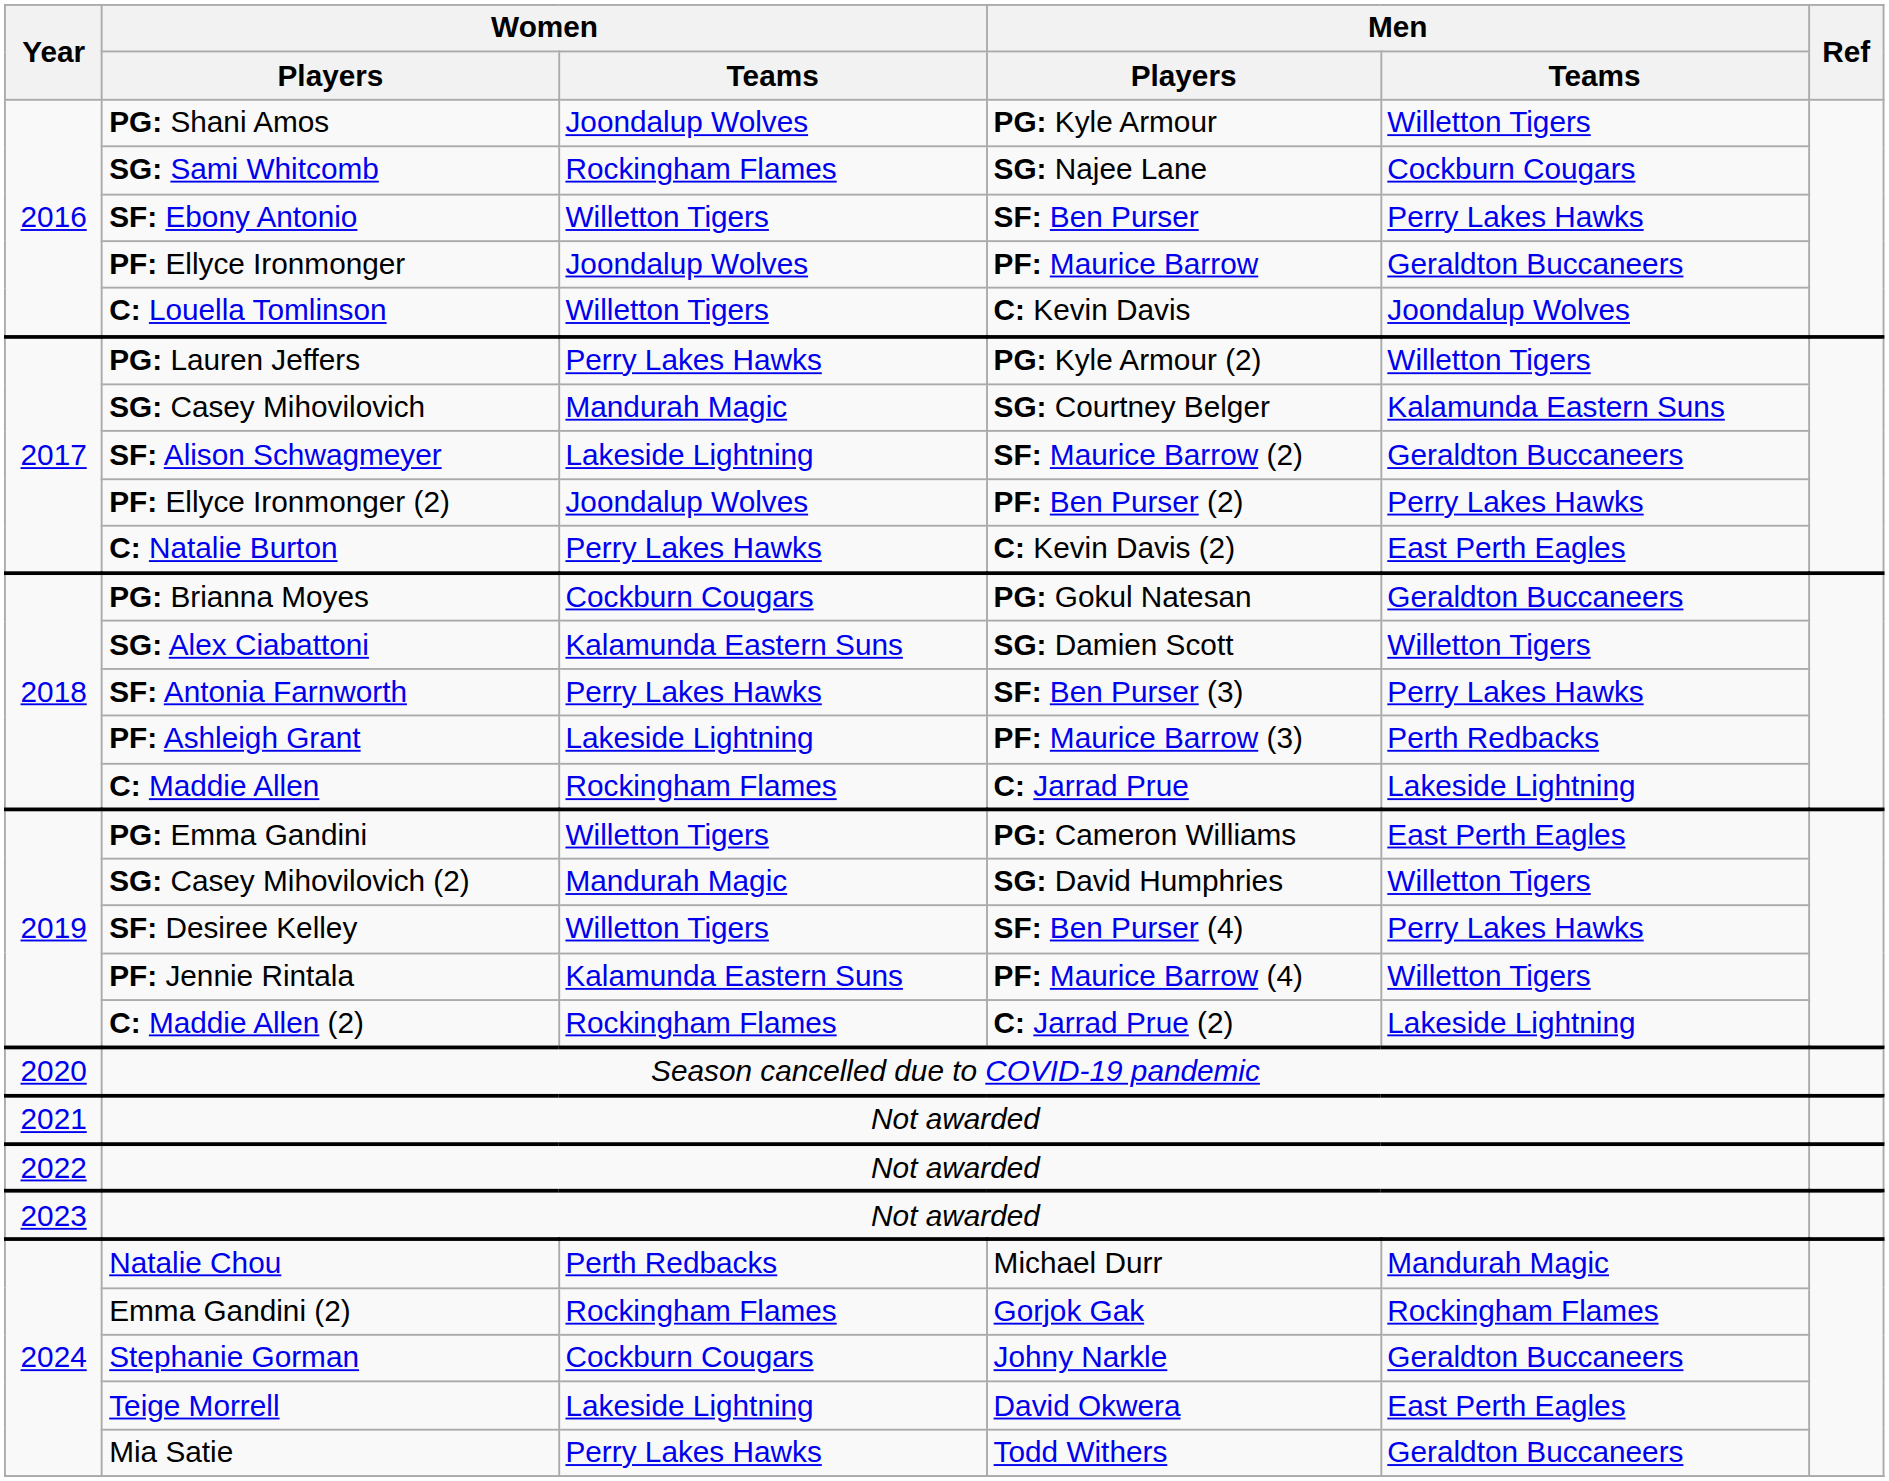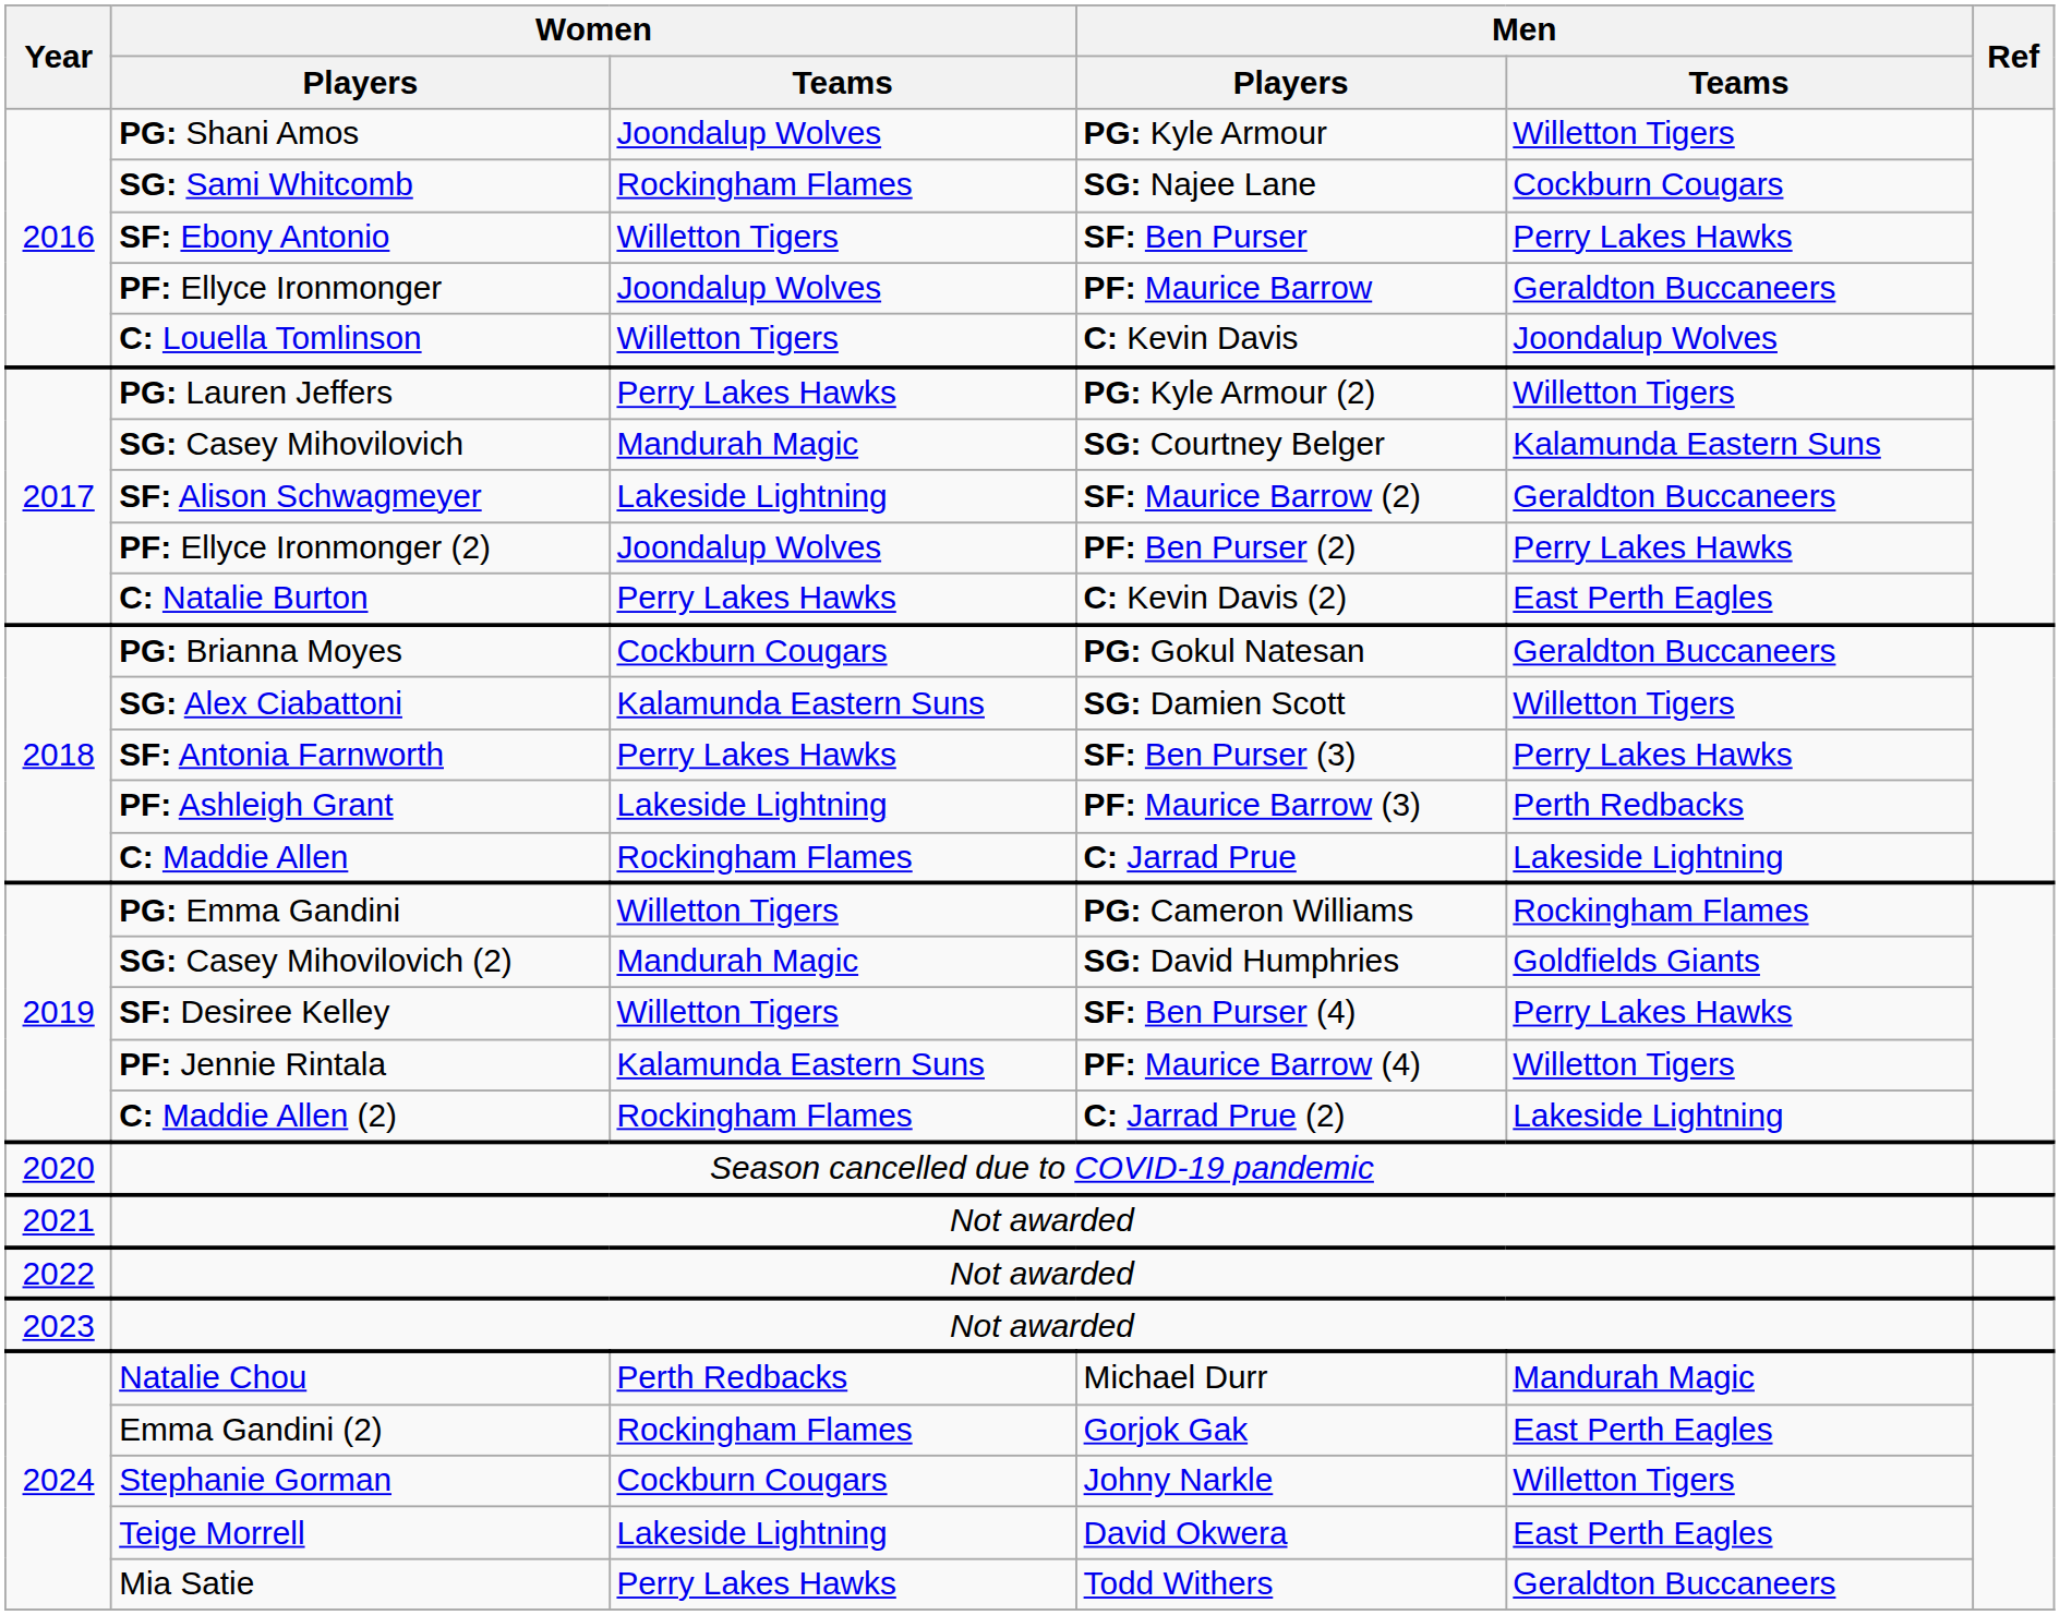PG: Emma Gandini | Men / Teams: East Perth Eagles -> Rockingham Flames
SG: Casey Mihovilovich (2) | Men / Teams: Willetton Tigers -> Goldfields Giants
Emma Gandini (2) | Men / Teams: Rockingham Flames -> East Perth Eagles
Stephanie Gorman | Men / Teams: Geraldton Buccaneers -> Willetton Tigers
